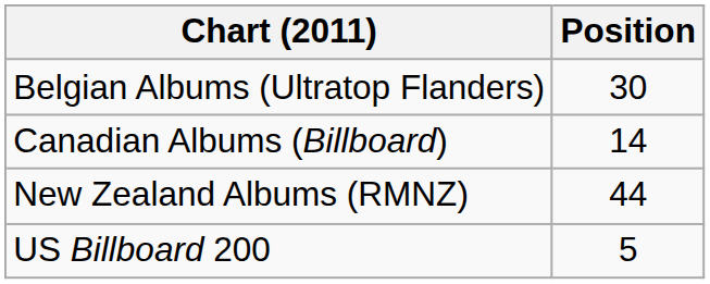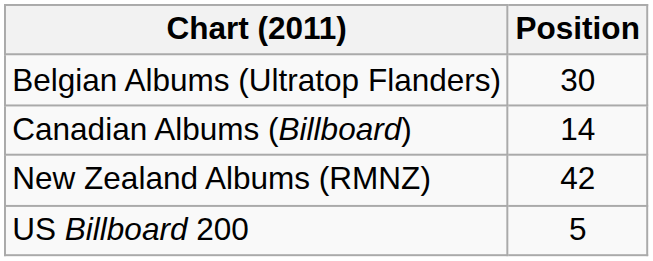New Zealand Albums (RMNZ) | Position: 44 -> 42
